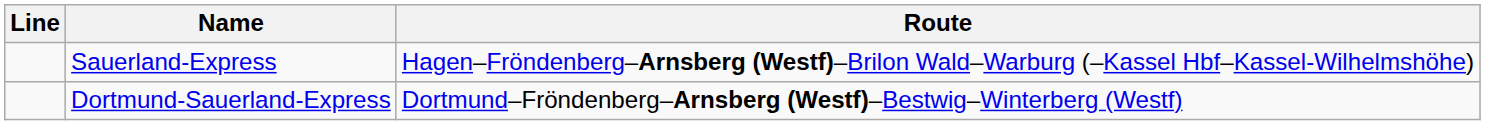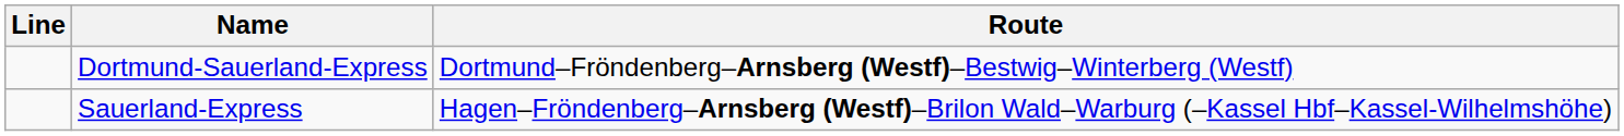rows swapped: Sauerland-Express <-> Dortmund-Sauerland-Express
